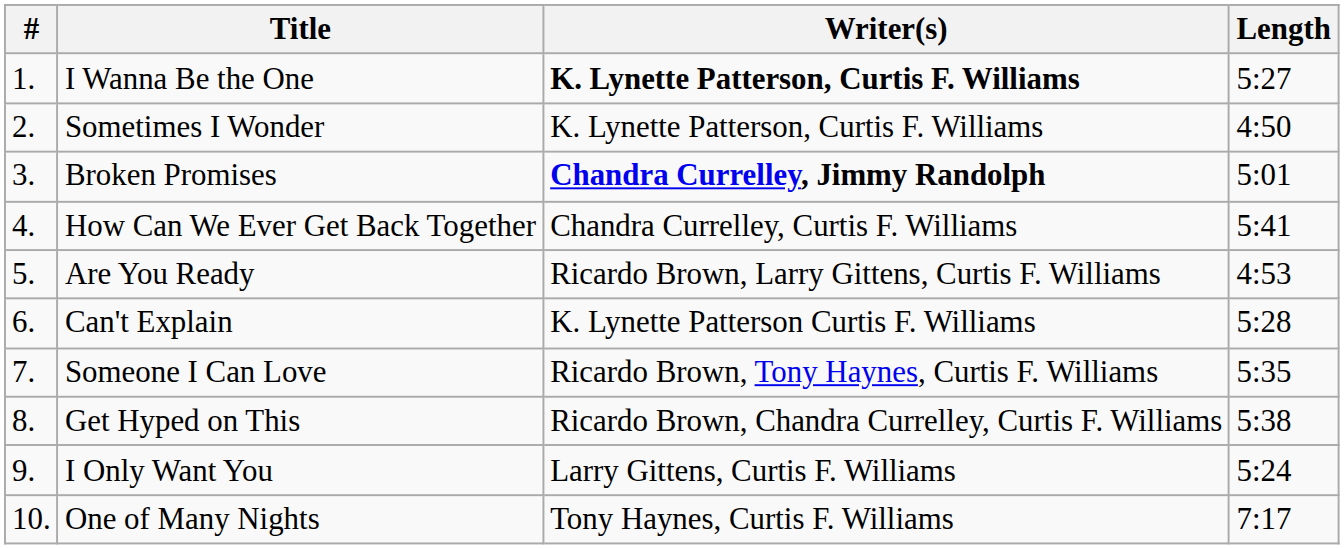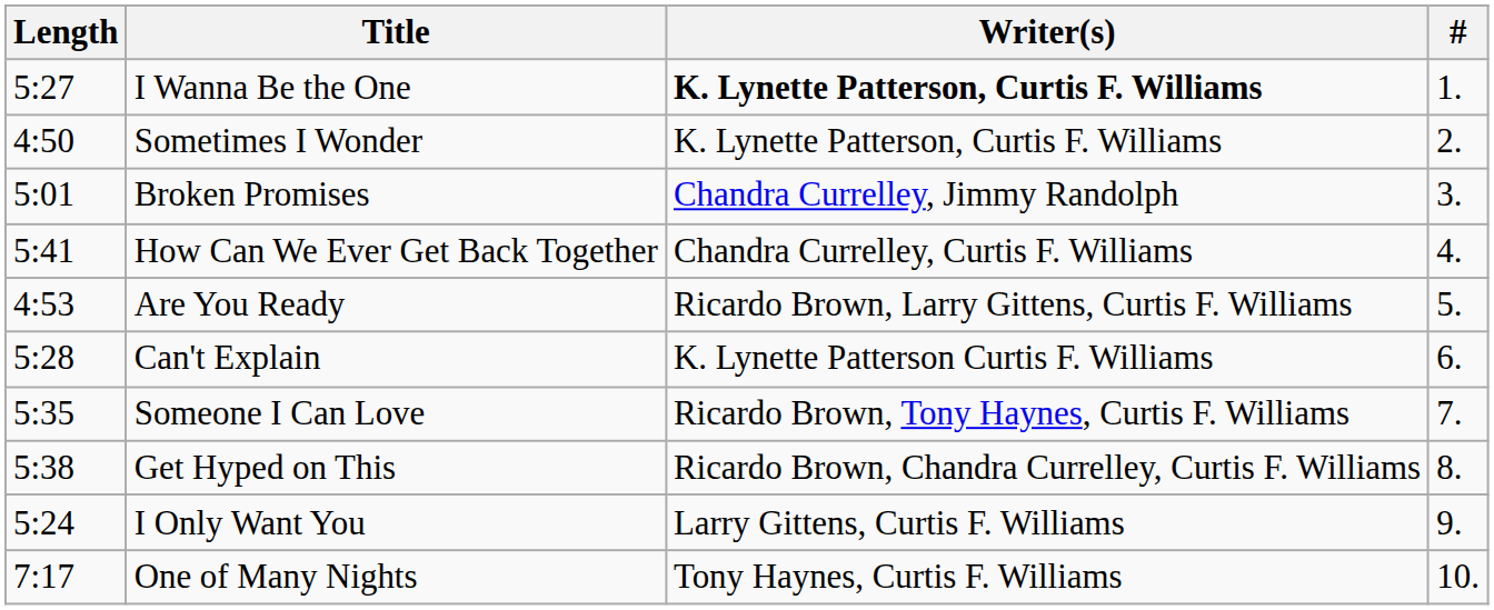columns swapped: # <-> Length
Broken Promises | Writer(s): bold -> normal
